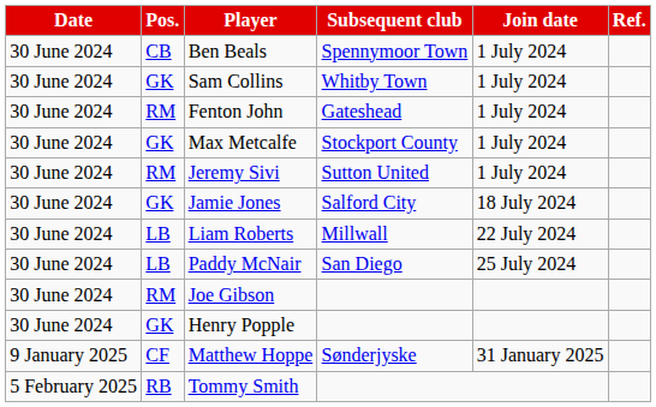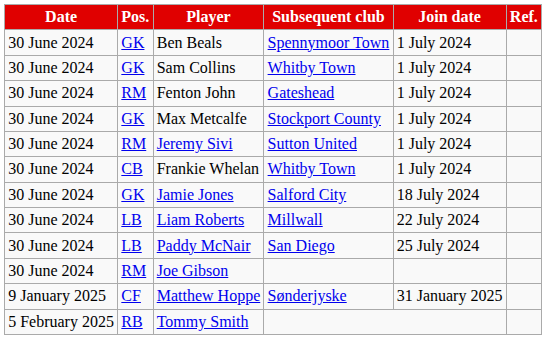Ben Beals | Pos.: CB -> GK
+ row: 30 June 2024 | CB | Frankie Whelan | Whitby Town | 1 July 2024
- row: 30 June 2024 | GK | Henry Popple
